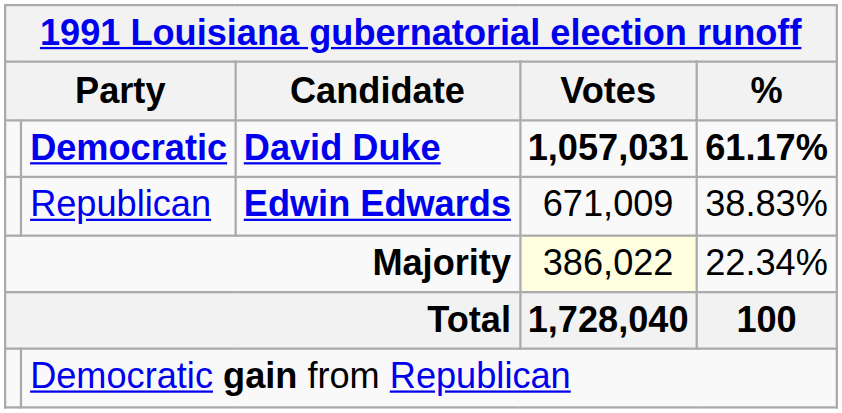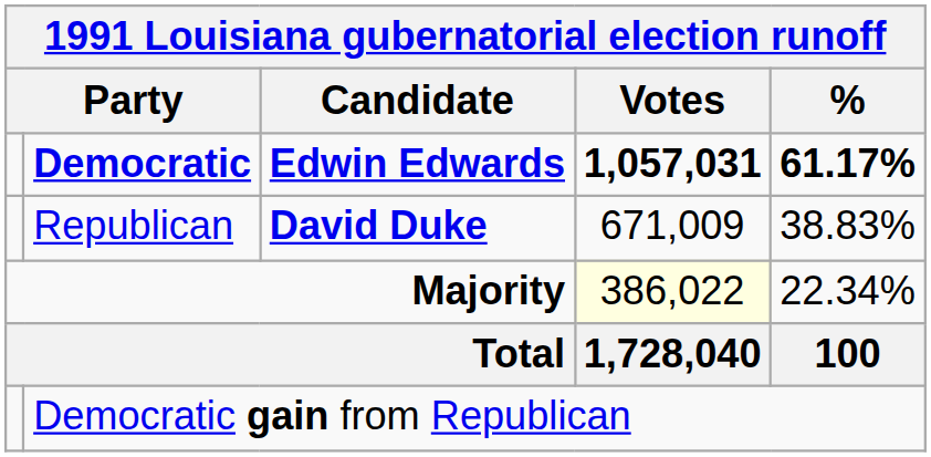Democratic | 1991 Louisiana gubernatorial election runoff / Candidate: David Duke -> Edwin Edwards
Republican | 1991 Louisiana gubernatorial election runoff / Candidate: Edwin Edwards -> David Duke
